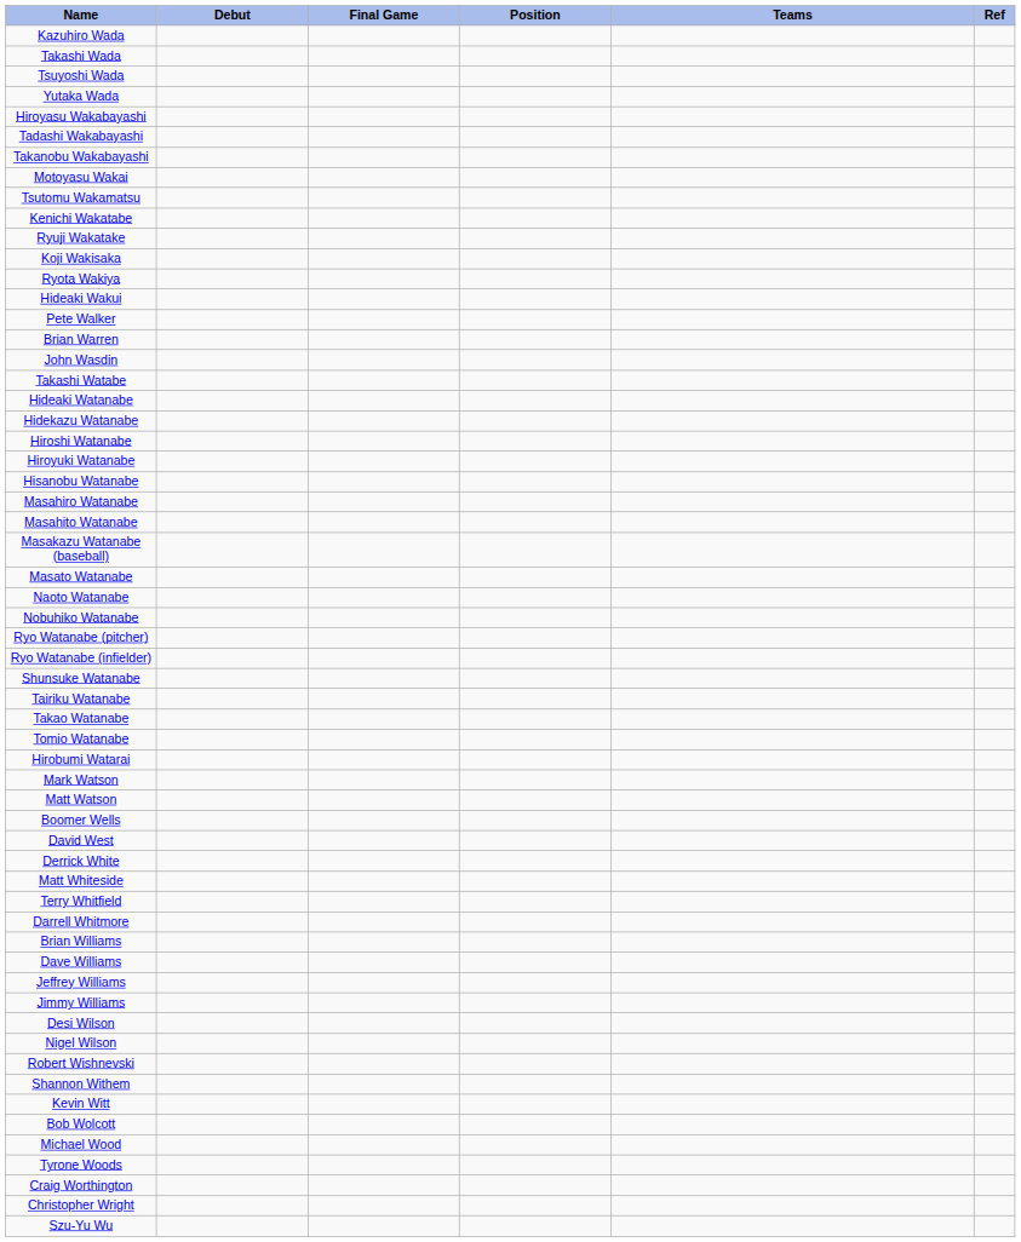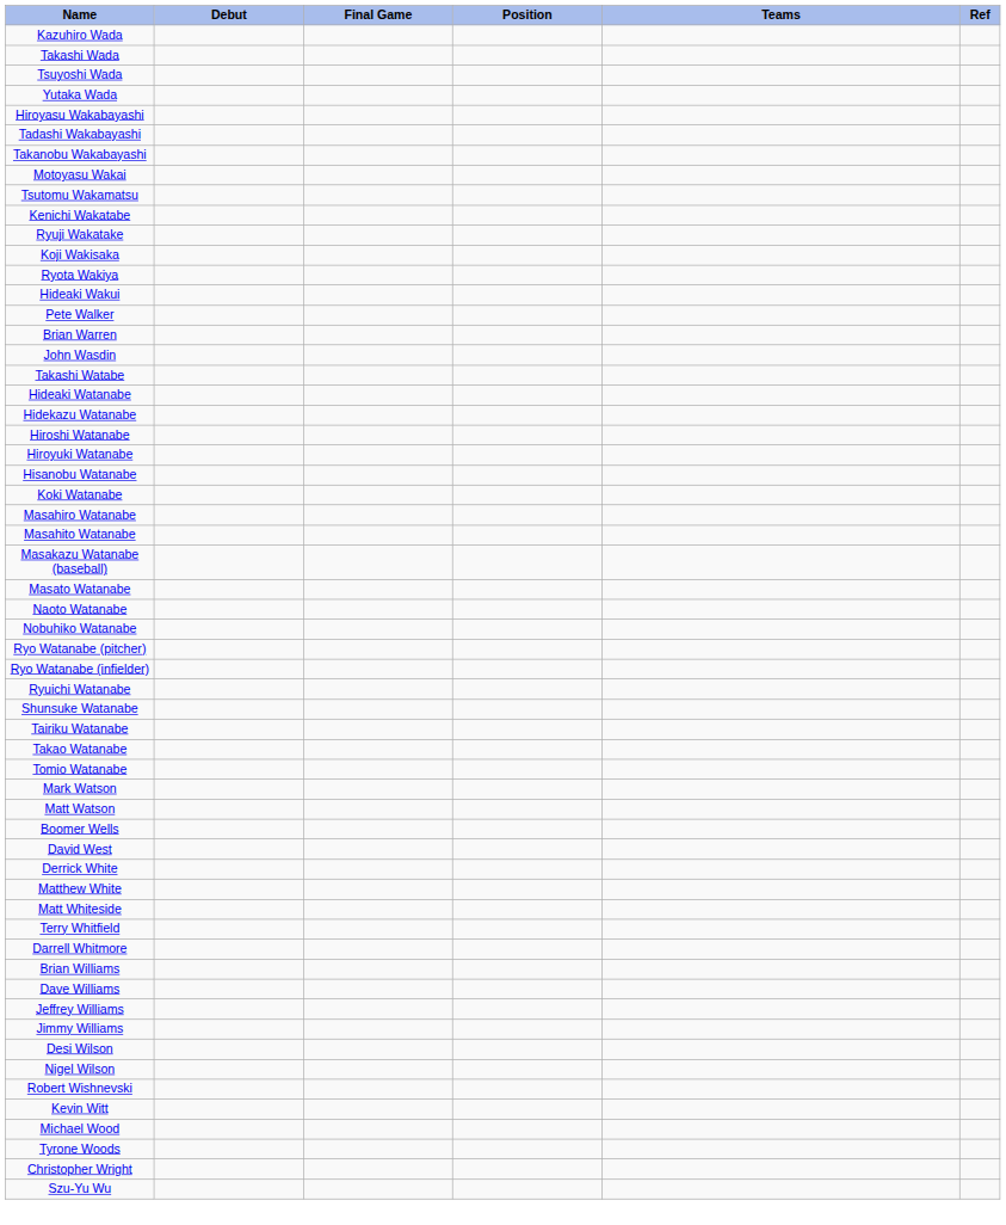+ row: Koki Watanabe
+ row: Ryuichi Watanabe
- row: Hirobumi Watarai
+ row: Matthew White
- row: Shannon Withem
- row: Bob Wolcott
- row: Craig Worthington
